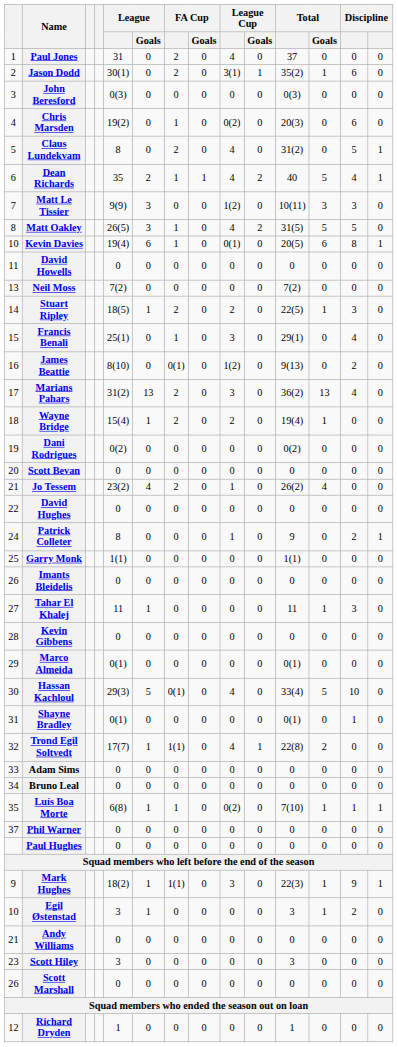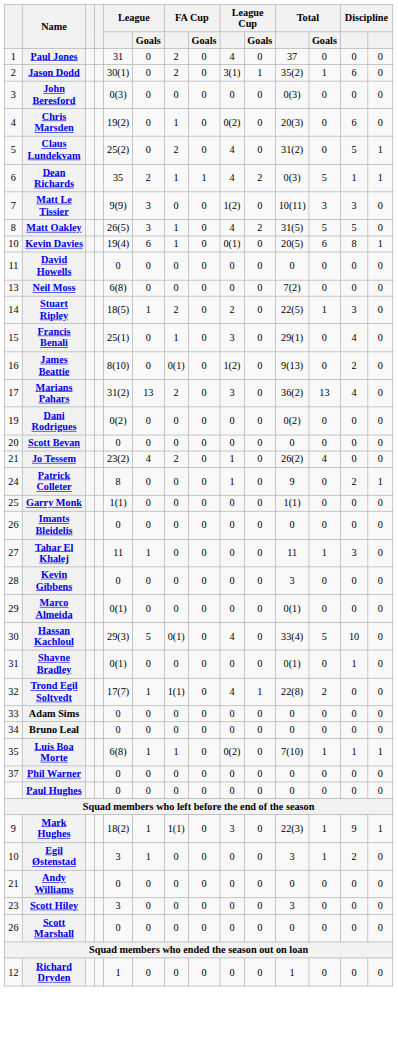Claus Lundekvam | League: 8 -> 25(2)
Dean Richards | Total: 40 -> 0(3)
Dean Richards | column 13: 4 -> 1
Neil Moss | League: 7(2) -> 6(8)
- row: 18 | Wayne Bridge | 15(4) | 1 | 2 | 0 | 2 | 0 | 19(4) | 1 | 0 | 0
- row: 22 | David Hughes | 0 | 0 | 0 | 0 | 0 | 0 | 0 | 0 | 0 | 0
Kevin Gibbens | Total: 0 -> 3
